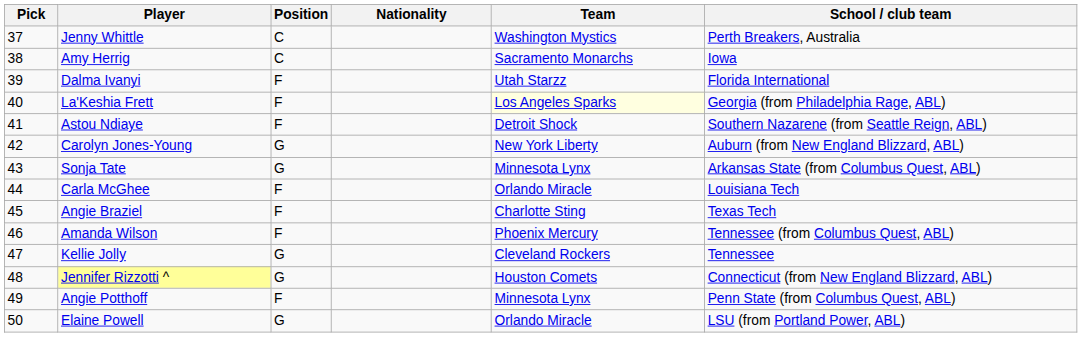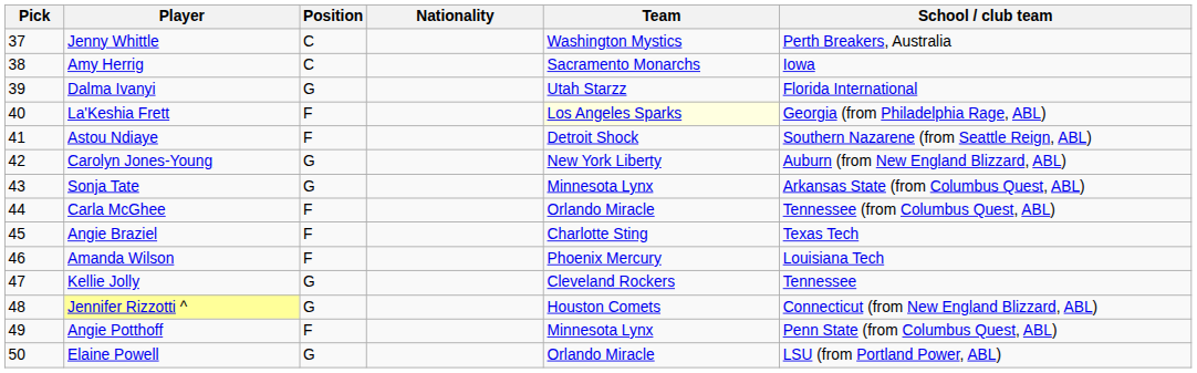Dalma Ivanyi | Position: F -> G
Carla McGhee | School / club team: Louisiana Tech -> Tennessee (from Columbus Quest, ABL)
Amanda Wilson | School / club team: Tennessee (from Columbus Quest, ABL) -> Louisiana Tech
